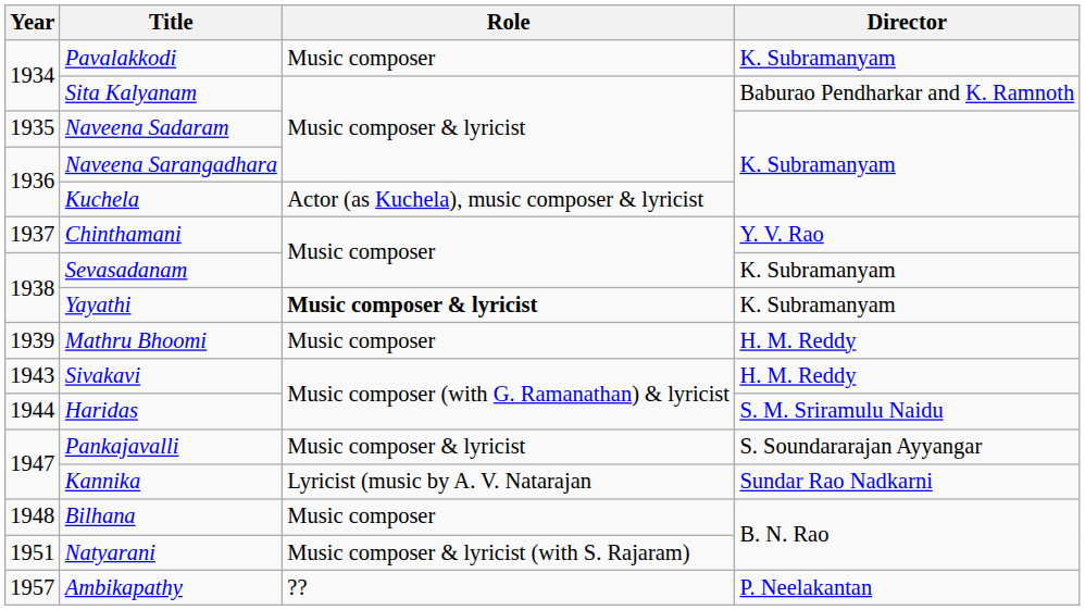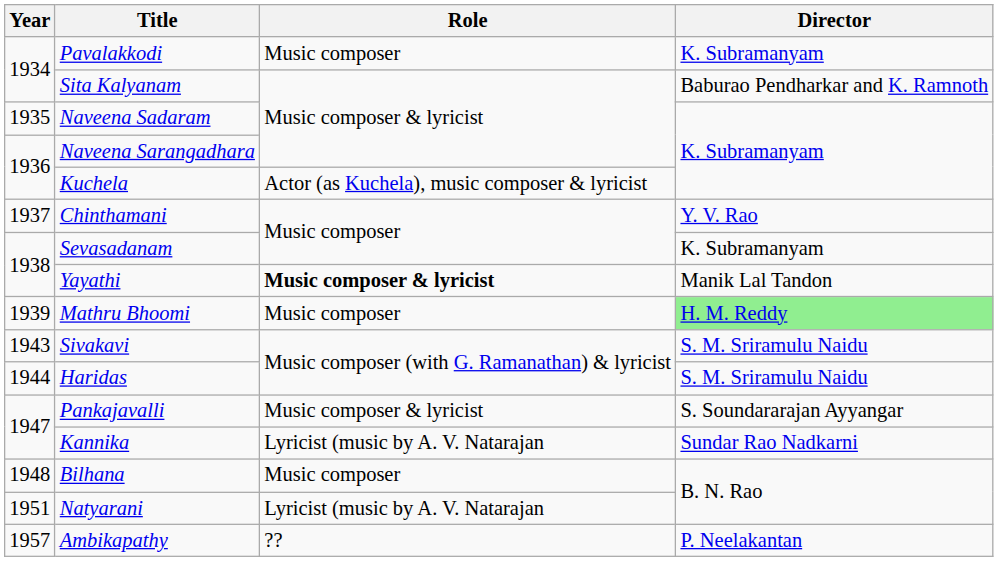Yayathi | Director: K. Subramanyam -> Manik Lal Tandon
Mathru Bhoomi | Director: no background -> lightgreen background
Sivakavi | Director: H. M. Reddy -> S. M. Sriramulu Naidu
Natyarani | Role: Music composer & lyricist (with S. Rajaram) -> Lyricist (music by A. V. Natarajan
